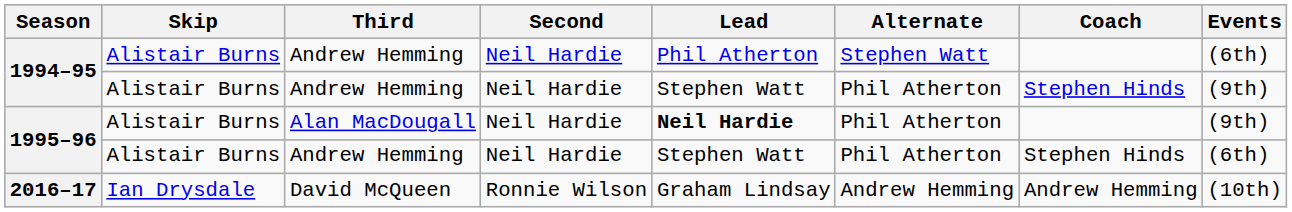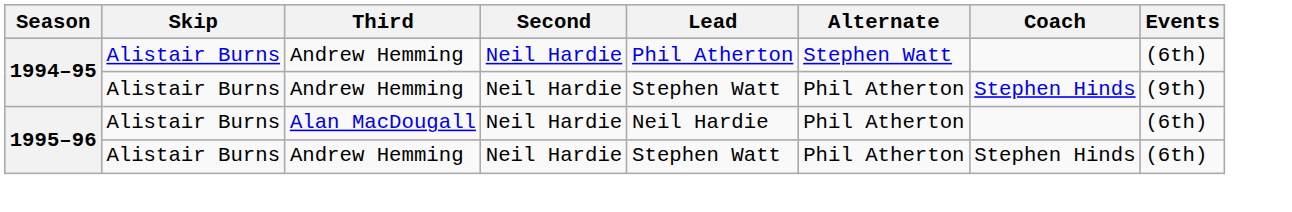1995–96 / Alan MacDougall | Lead: bold -> normal
1995–96 / Alan MacDougall | Events: (9th) -> (6th)
- row: 2016–17 | Ian Drysdale | David McQueen | Ronnie Wilson | Graham Lindsay | Andrew Hemming | Andrew Hemming | (10th)
